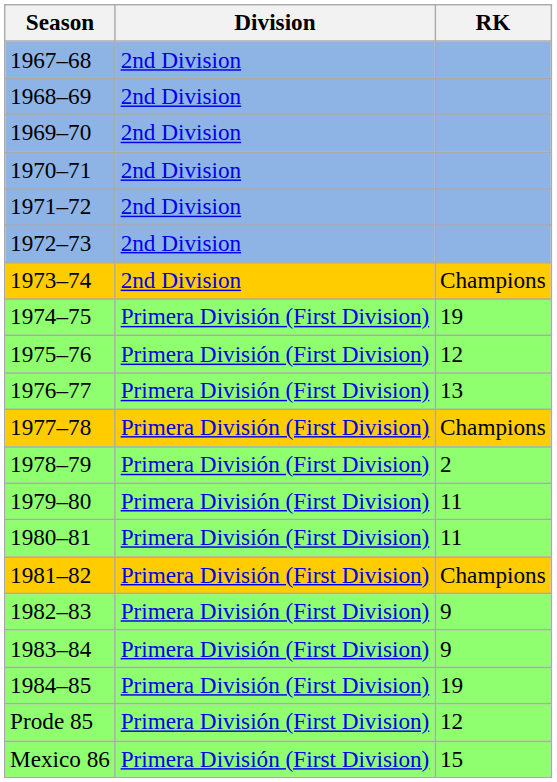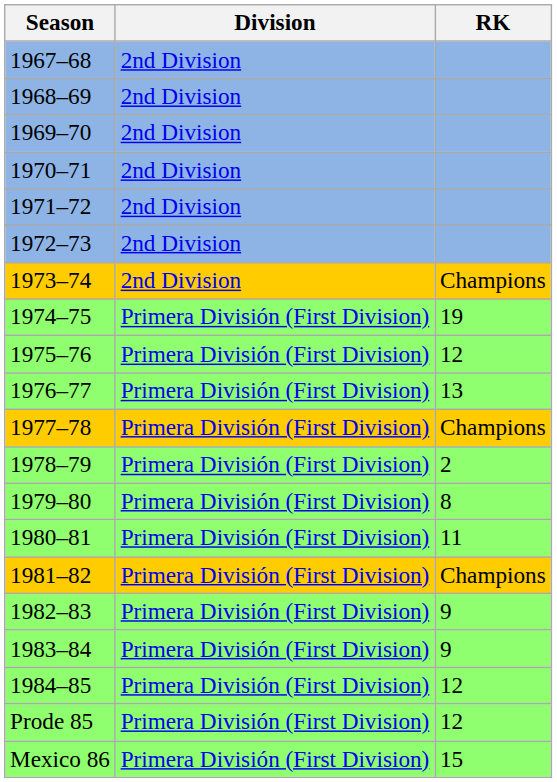1979–80 | RK: 11 -> 8
1984–85 | RK: 19 -> 12
